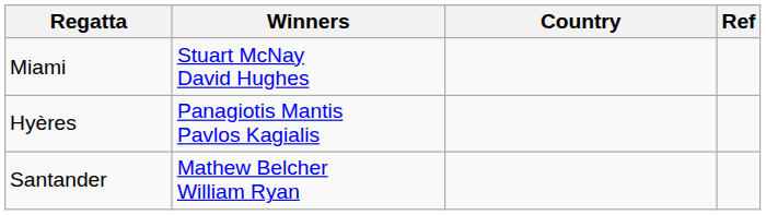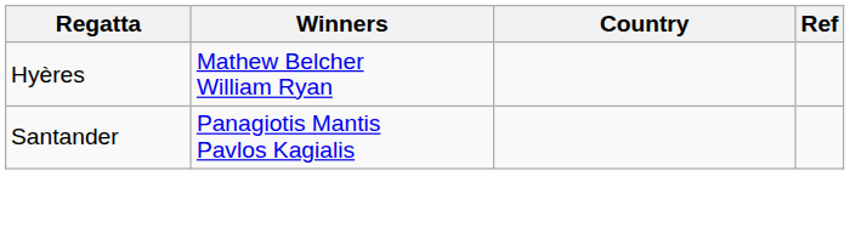- row: Miami | Stuart McNay David Hughes
Hyères | Winners: Panagiotis Mantis Pavlos Kagialis -> Mathew Belcher William Ryan
Santander | Winners: Mathew Belcher William Ryan -> Panagiotis Mantis Pavlos Kagialis
